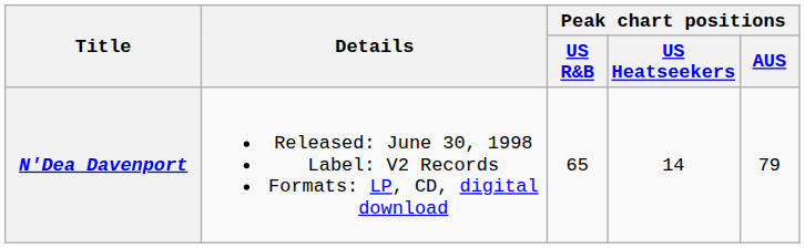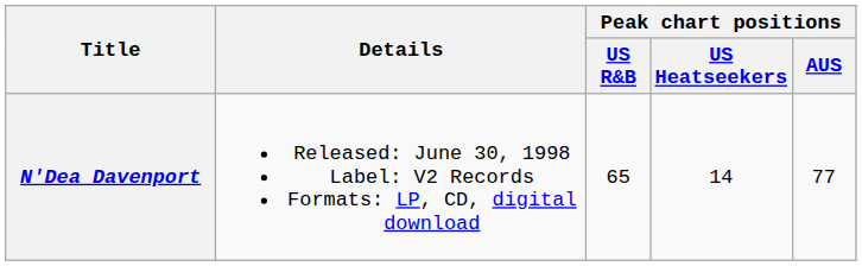N'Dea Davenport | Peak chart positions / AUS: 79 -> 77
